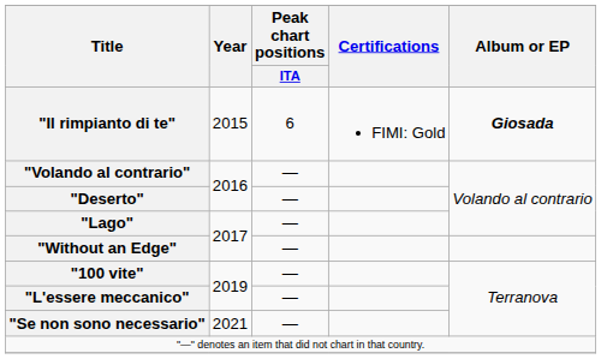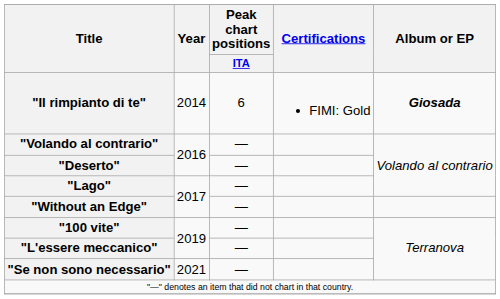"Il rimpianto di te" | Year: 2015 -> 2014
